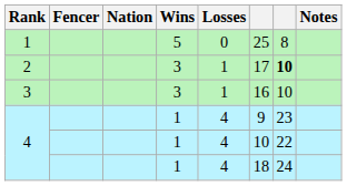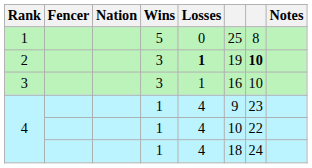2 | Losses: normal -> bold
2 | column 6: 17 -> 19
